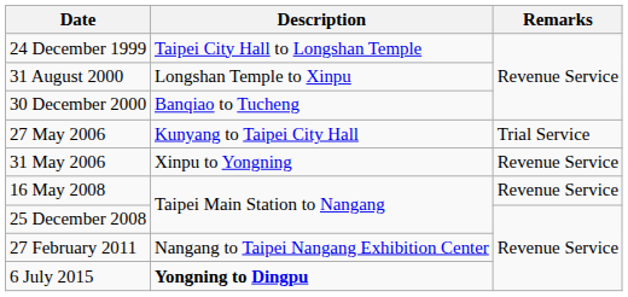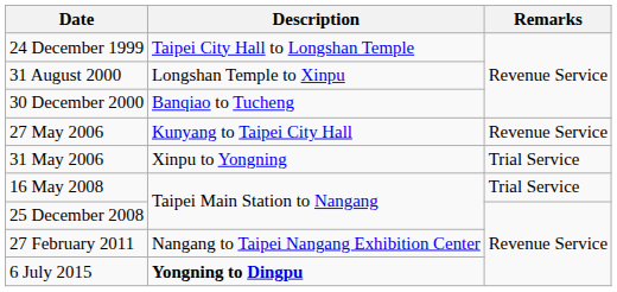27 May 2006 | Remarks: Trial Service -> Revenue Service
31 May 2006 | Remarks: Revenue Service -> Trial Service
16 May 2008 | Remarks: Revenue Service -> Trial Service
